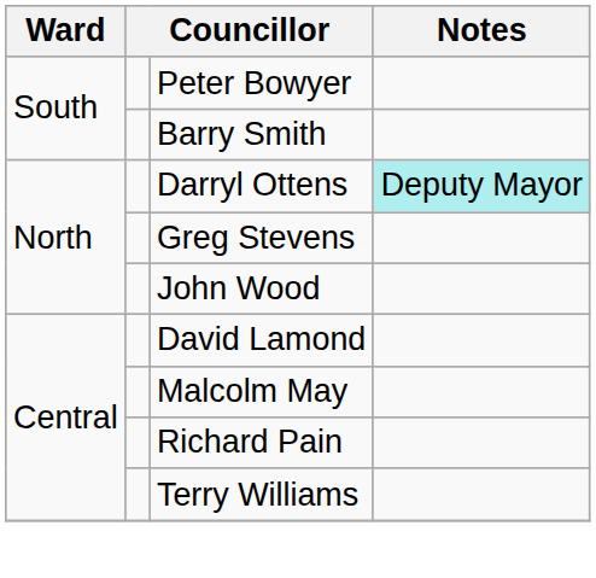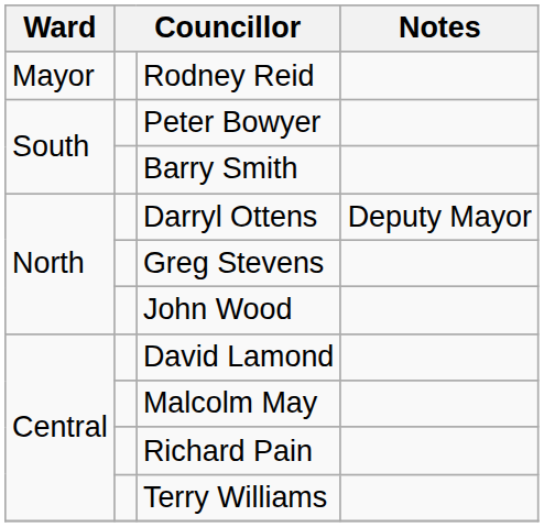+ row: Mayor | Rodney Reid
Darryl Ottens | Notes: paleturquoise background -> no background
